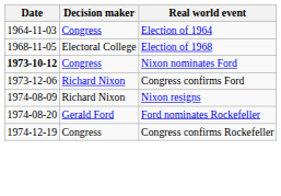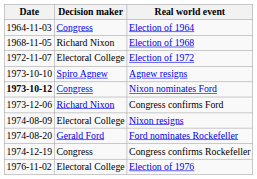Election of 1968 | Decision maker: Electoral College -> Richard Nixon
+ row: 1972-11-07 | Electoral College | Election of 1972
+ row: 1973-10-10 | Spiro Agnew | Agnew resigns
Nixon resigns | Decision maker: Richard Nixon -> Electoral College
+ row: 1976-11-02 | Electoral College | Election of 1976
